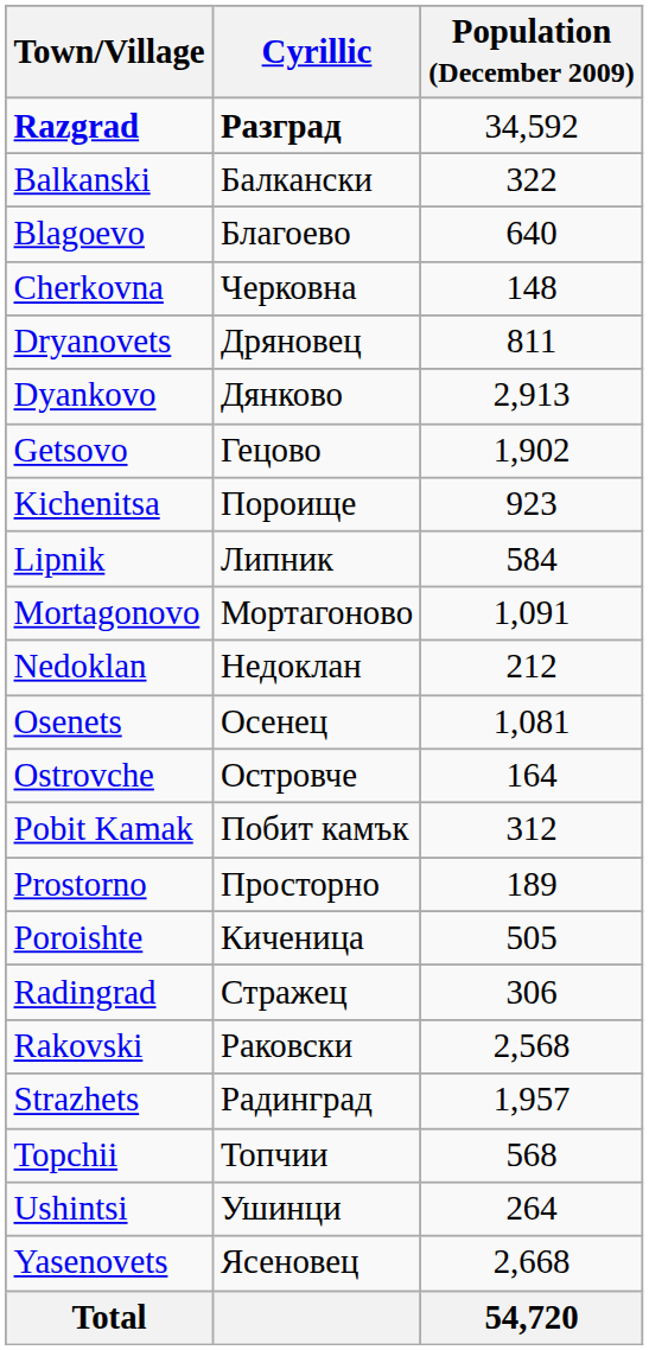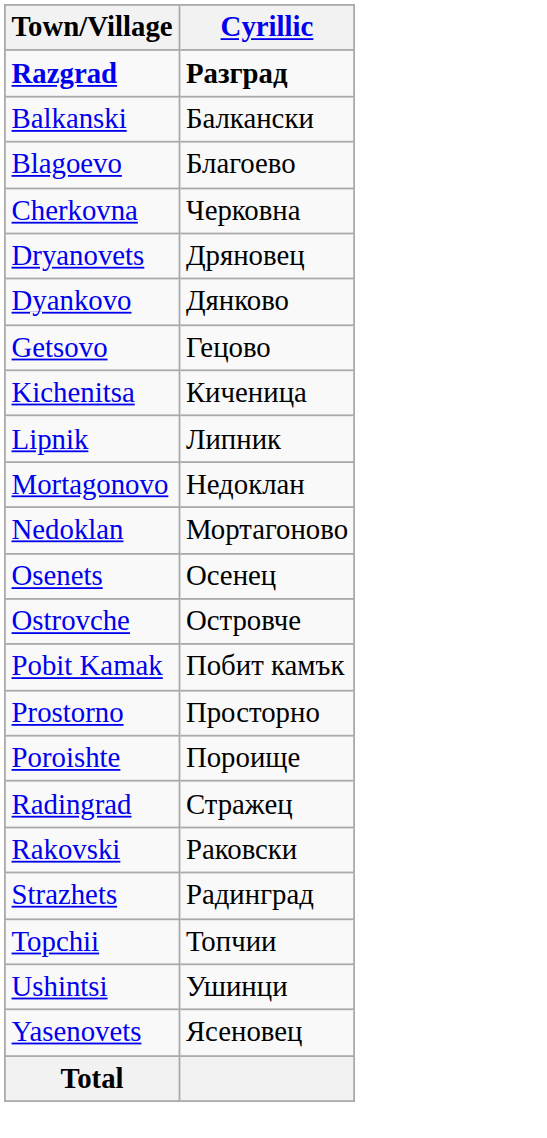- column: Population (December 2009) | 34,592 | 322 | 640 | 148 | 811 | 2,913 | 1,902 | 923 | 584 | 1,091 | 212 | 1,081 | 164 | 312 | 189 | 505 | 306 | 2,568 | 1,957 | 568 | 264 | 2,668 | 54,720
Kichenitsa | Cyrillic: Пороище -> Киченица
Mortagonovo | Cyrillic: Мортагоново -> Недоклан
Nedoklan | Cyrillic: Недоклан -> Мортагоново
Poroishte | Cyrillic: Киченица -> Пороище
